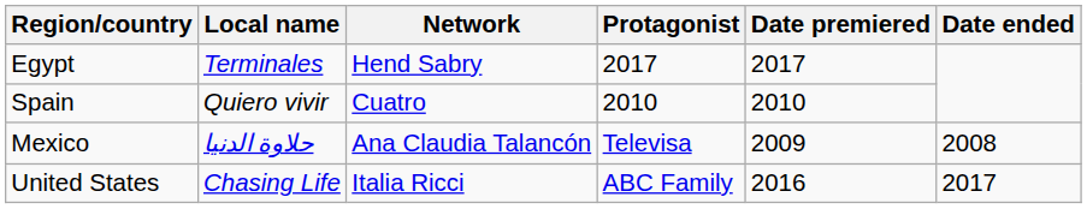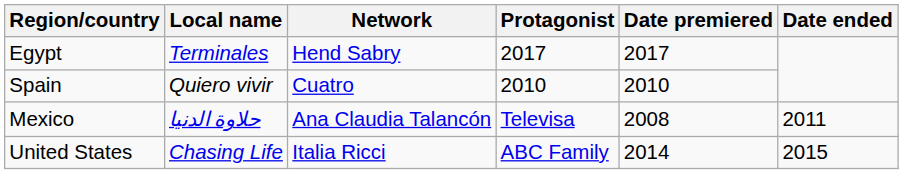Mexico | Date premiered: 2009 -> 2008
Mexico | Date ended: 2008 -> 2011
United States | Date premiered: 2016 -> 2014
United States | Date ended: 2017 -> 2015
